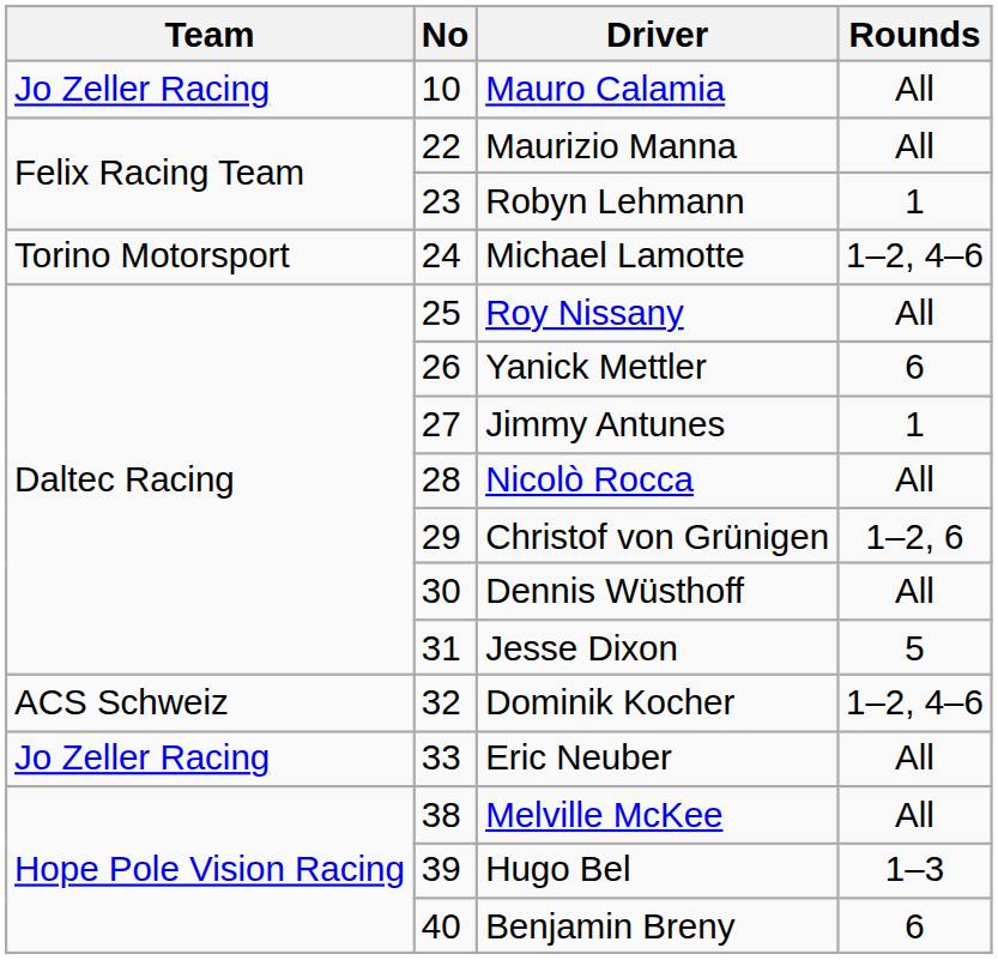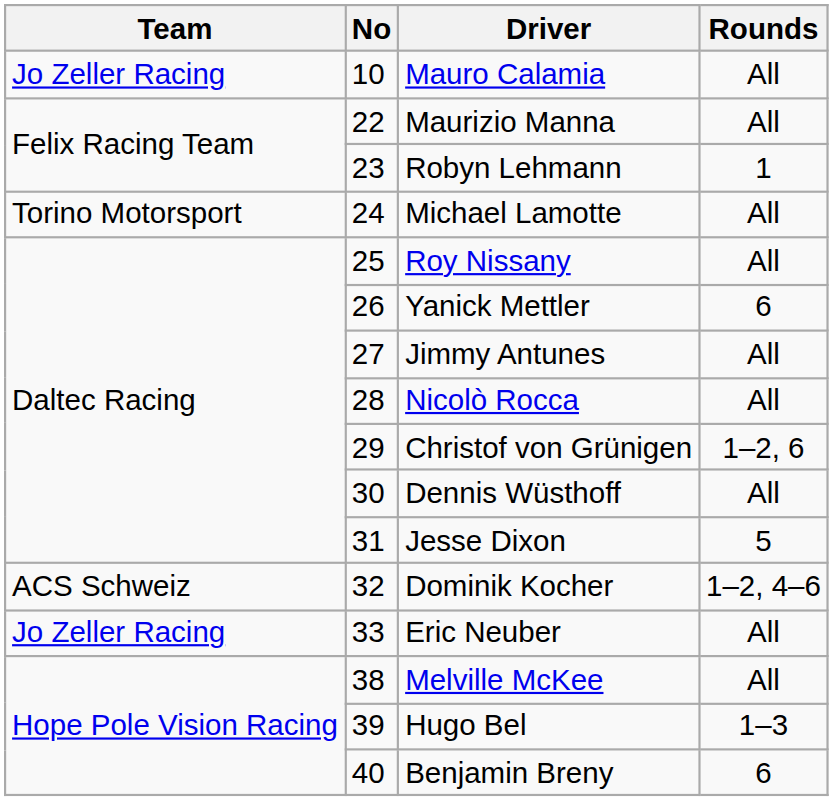Michael Lamotte | Rounds: 1–2, 4–6 -> All
Jimmy Antunes | Rounds: 1 -> All
